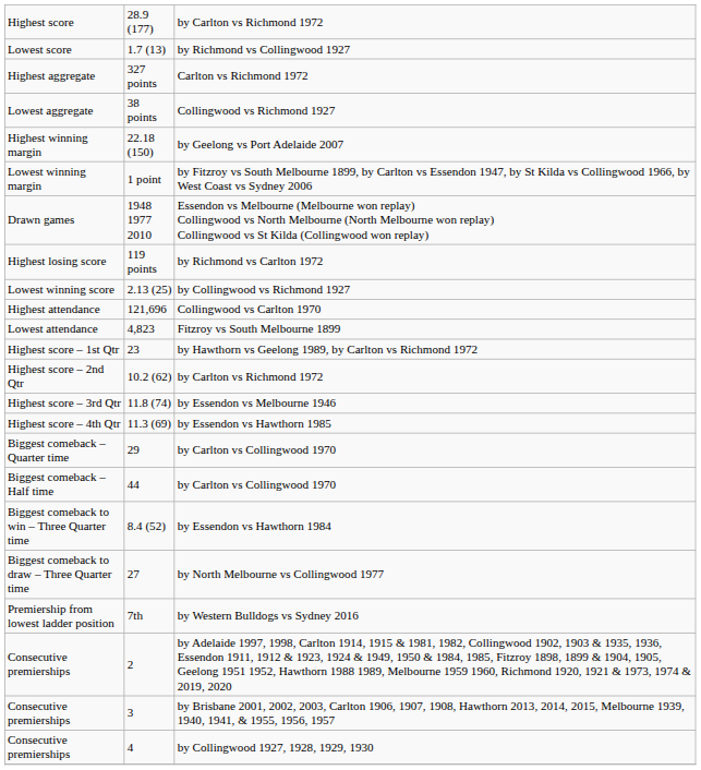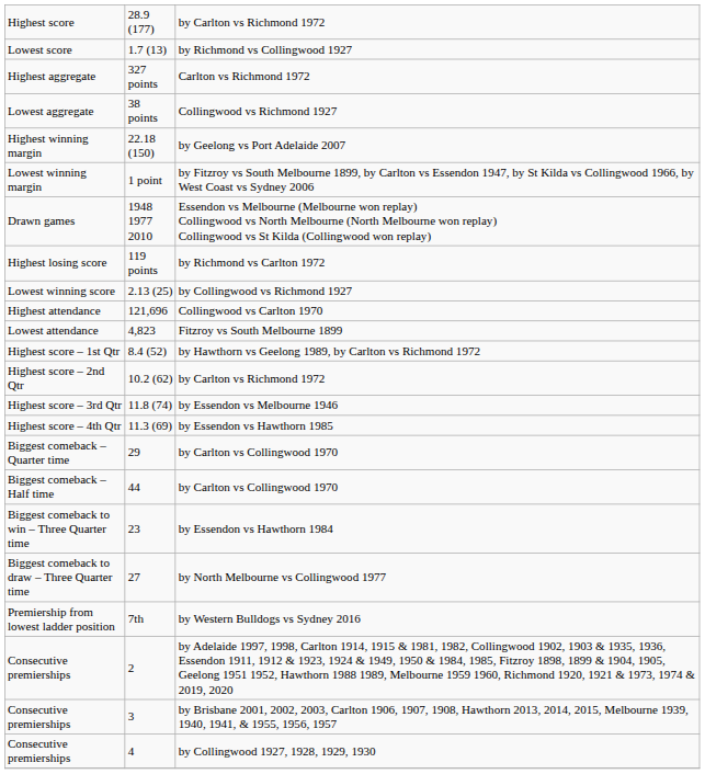by Hawthorn vs Geelong 1989, by Carlton vs Richmond 1972 | column 2: 23 -> 8.4 (52)
by Essendon vs Hawthorn 1984 | column 2: 8.4 (52) -> 23
